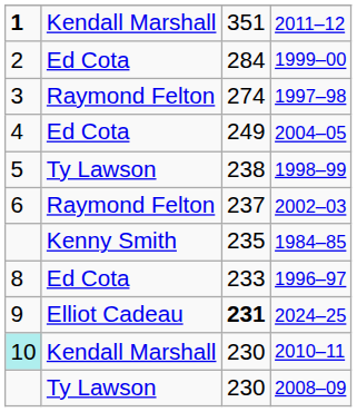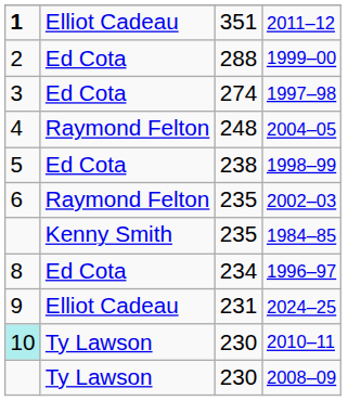2011–12 | column 2: Kendall Marshall -> Elliot Cadeau
1999–00 | column 3: 284 -> 288
1997–98 | column 2: Raymond Felton -> Ed Cota
2004–05 | column 2: Ed Cota -> Raymond Felton
2004–05 | column 3: 249 -> 248
1998–99 | column 2: Ty Lawson -> Ed Cota
2002–03 | column 3: 237 -> 235
1996–97 | column 3: 233 -> 234
2024–25 | column 3: bold -> normal
2010–11 | column 2: Kendall Marshall -> Ty Lawson
